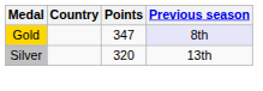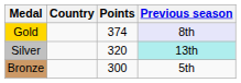Gold | Points: 347 -> 374
Silver | Previous season: no background -> paleturquoise background
+ row: Bronze | 300 | 5th
